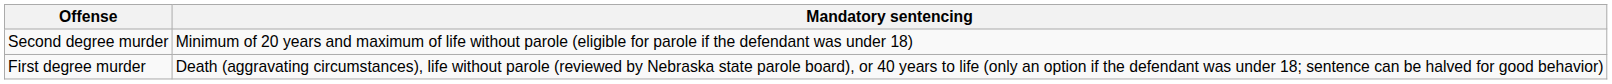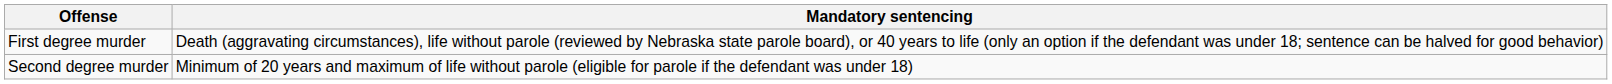rows swapped: Second degree murder <-> First degree murder
